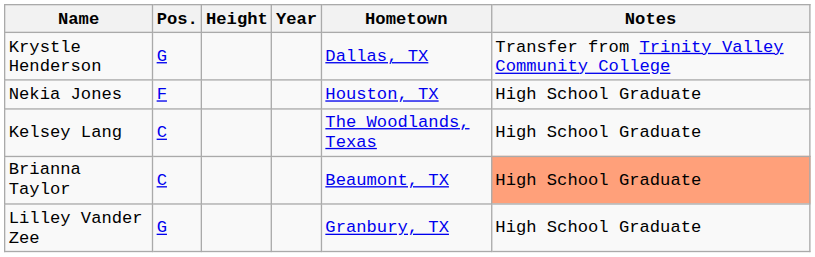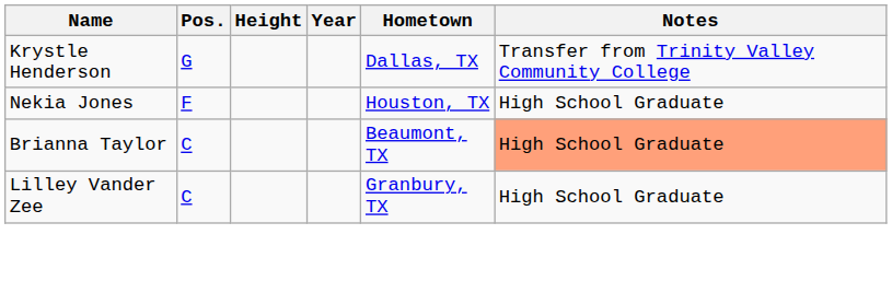- row: Kelsey Lang | C | The Woodlands, Texas | High School Graduate
Lilley Vander Zee | Pos.: G -> C
